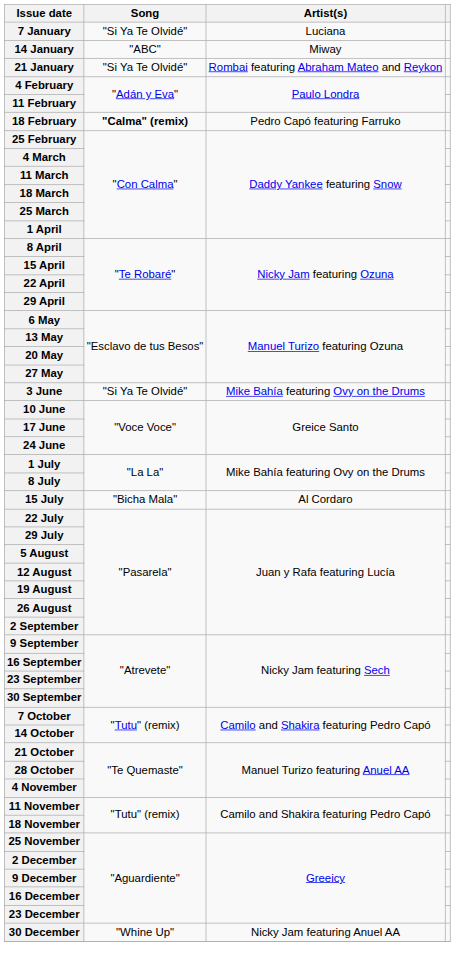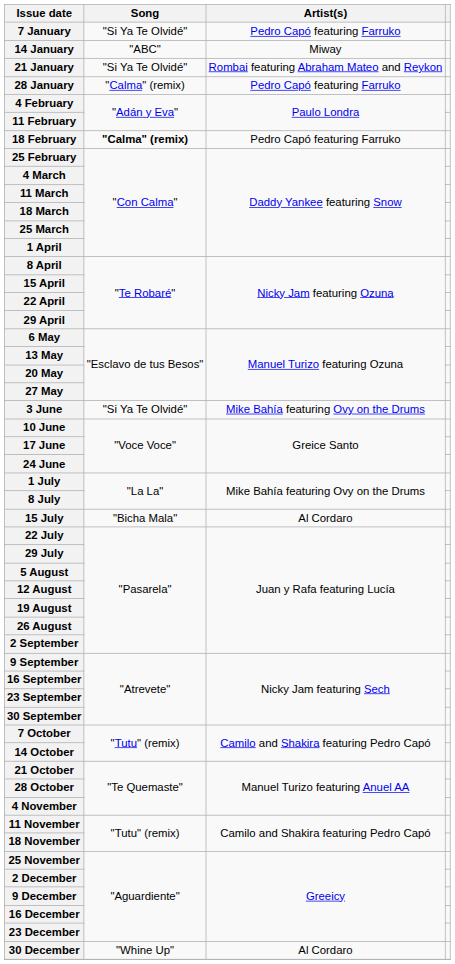7 January | Artist(s): Luciana -> Pedro Capó featuring Farruko
+ row: 28 January | "Calma" (remix) | Pedro Capó featuring Farruko
30 December | Artist(s): Nicky Jam featuring Anuel AA -> Al Cordaro
